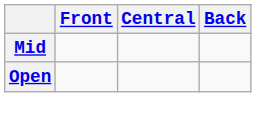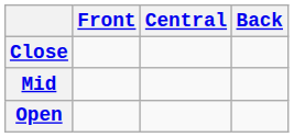+ row: Close
